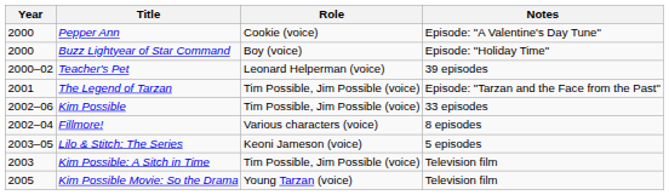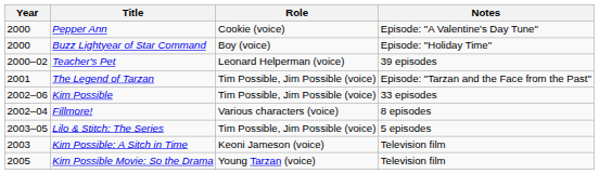Lilo & Stitch: The Series | Role: Keoni Jameson (voice) -> Tim Possible, Jim Possible (voice)
Kim Possible: A Sitch in Time | Role: Tim Possible, Jim Possible (voice) -> Keoni Jameson (voice)
